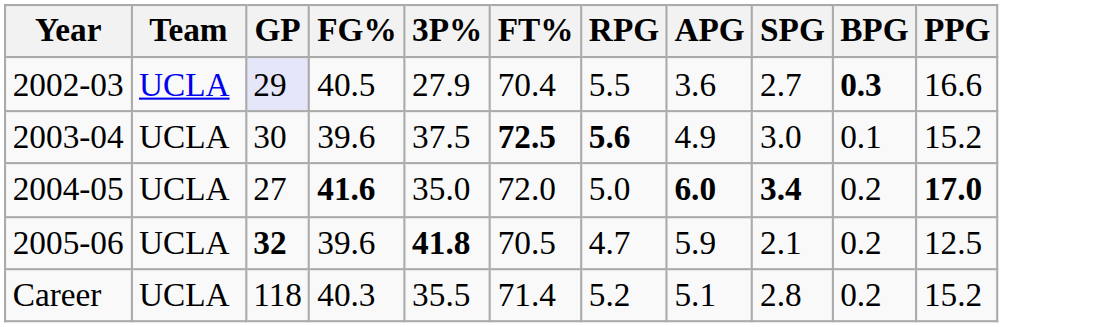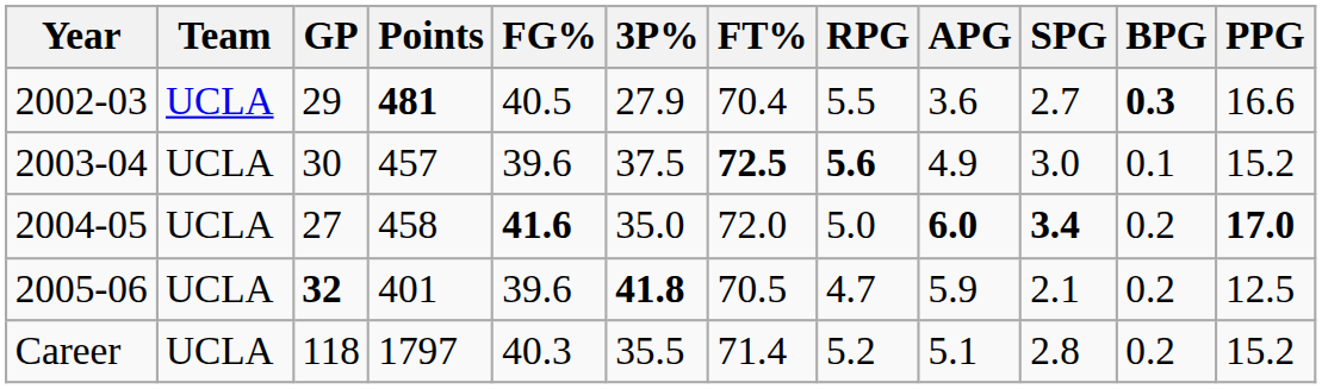+ column: Points | 481 | 457 | 458 | 401 | 1797
2002-03 | GP: lavender background -> no background
